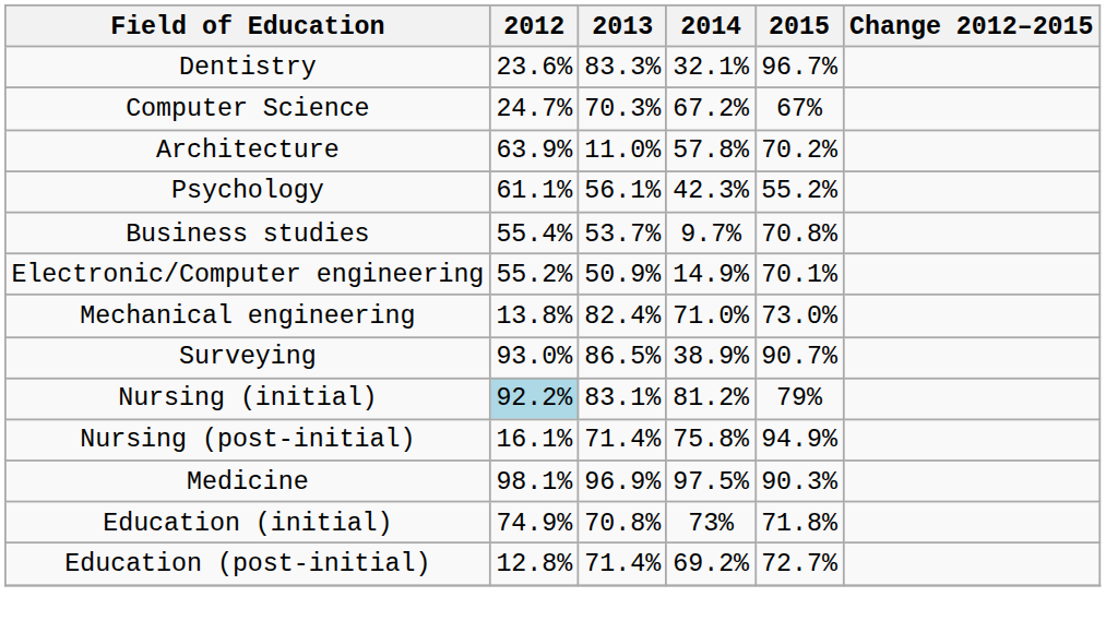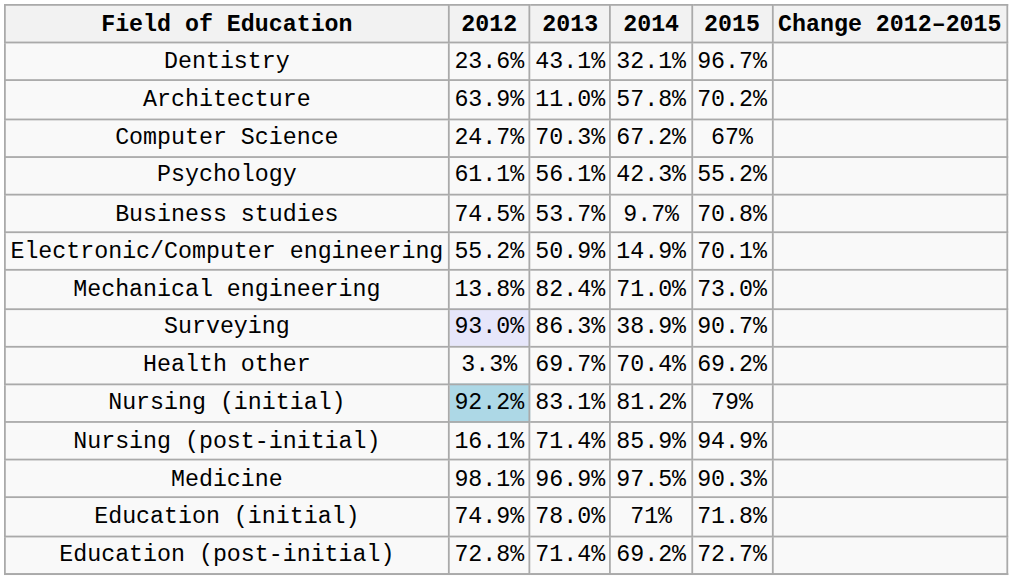Dentistry | 2013: 83.3% -> 43.1%
rows swapped: Computer Science <-> Architecture
Business studies | 2012: 55.4% -> 74.5%
Surveying | 2012: no background -> lavender background
Surveying | 2013: 86.5% -> 86.3%
+ row: Health other | 3.3% | 69.7% | 70.4% | 69.2%
Nursing (post-initial) | 2014: 75.8% -> 85.9%
Education (initial) | 2013: 70.8% -> 78.0%
Education (initial) | 2014: 73% -> 71%
Education (post-initial) | 2012: 12.8% -> 72.8%
